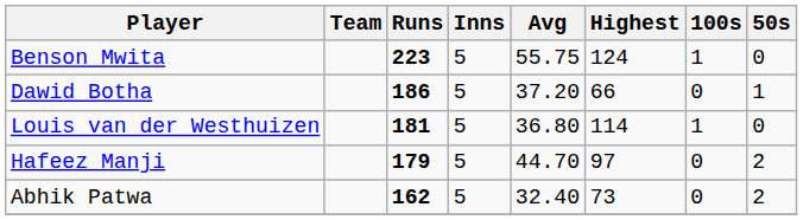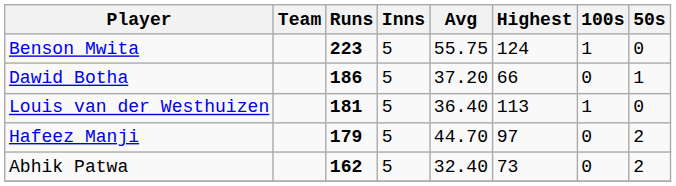Louis van der Westhuizen | Avg: 36.80 -> 36.40
Louis van der Westhuizen | Highest: 114 -> 113
